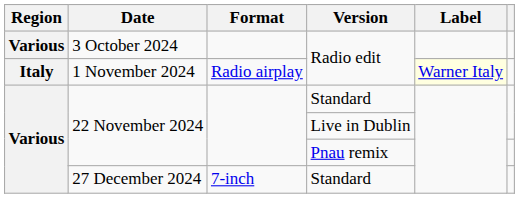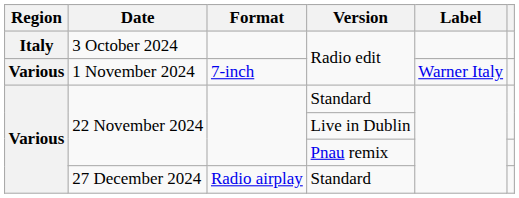3 October 2024 | Region: Various -> Italy
1 November 2024 | Region: Italy -> Various
1 November 2024 | Format: Radio airplay -> 7-inch
1 November 2024 | Label: lightyellow background -> no background
27 December 2024 | Format: 7-inch -> Radio airplay
